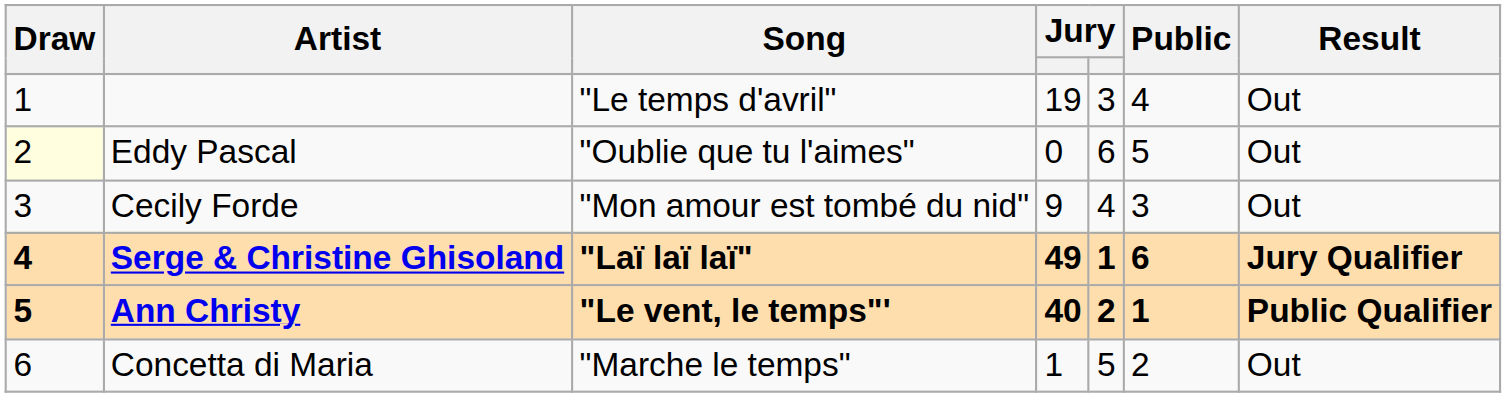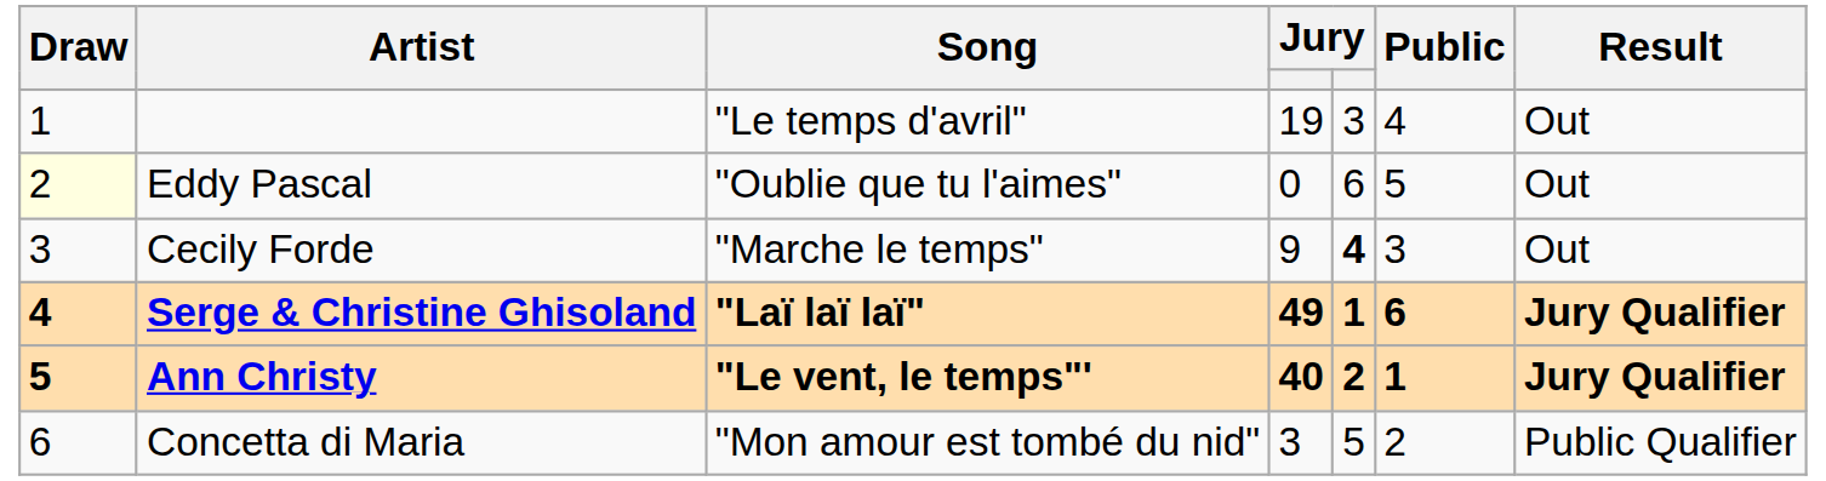Cecily Forde | Song: "Mon amour est tombé du nid" -> "Marche le temps"
Cecily Forde | column 5: normal -> bold
Ann Christy | Result: Public Qualifier -> Jury Qualifier
Concetta di Maria | Song: "Marche le temps" -> "Mon amour est tombé du nid"
Concetta di Maria | column 4: 1 -> 3
Concetta di Maria | Result: Out -> Public Qualifier
